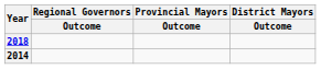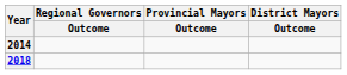rows swapped: 2014 <-> 2018
